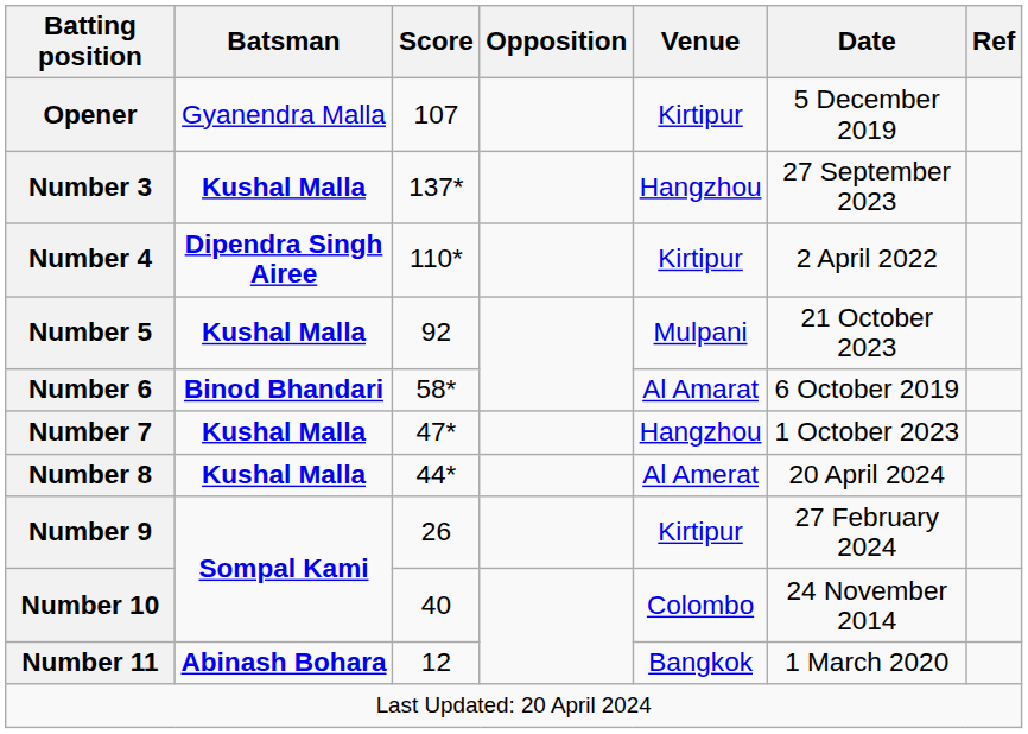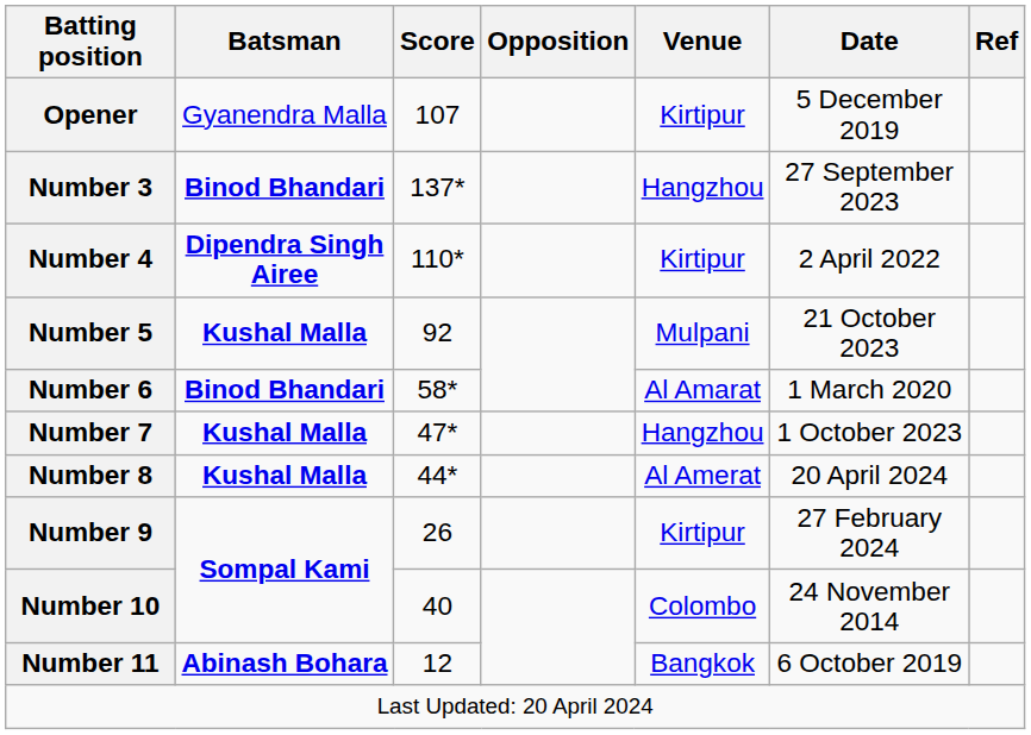Number 3 | Batsman: Kushal Malla -> Binod Bhandari
Number 6 | Date: 6 October 2019 -> 1 March 2020
Number 11 | Date: 1 March 2020 -> 6 October 2019
